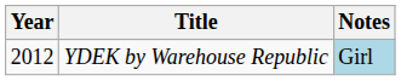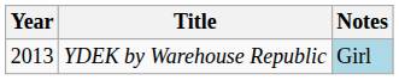YDEK by Warehouse Republic | Year: 2012 -> 2013
